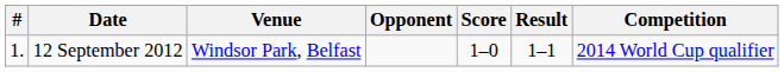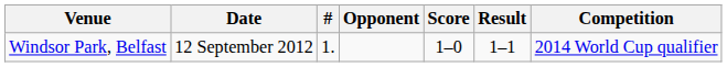columns swapped: # <-> Venue
